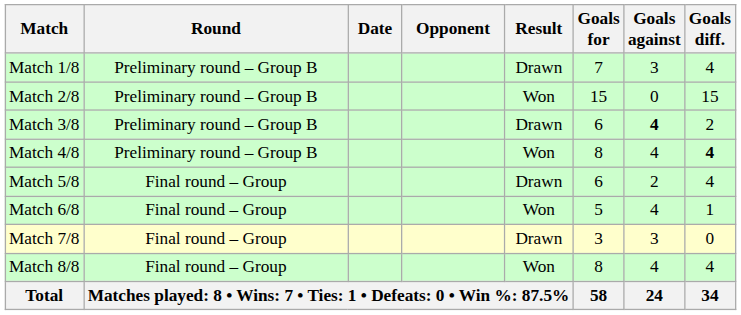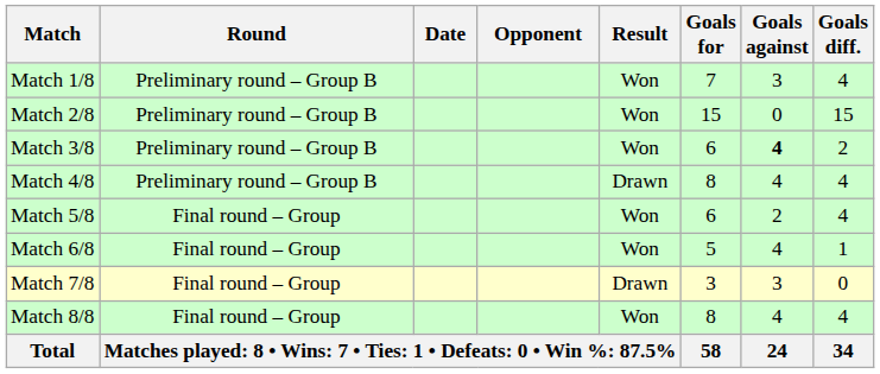Match 1/8 | Result: Drawn -> Won
Match 3/8 | Result: Drawn -> Won
Match 4/8 | Result: Won -> Drawn
Match 4/8 | Goals diff.: bold -> normal
Match 5/8 | Result: Drawn -> Won
